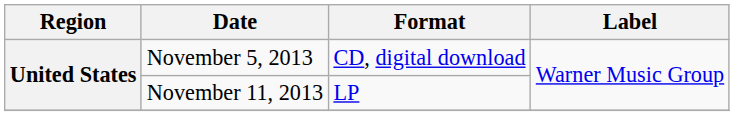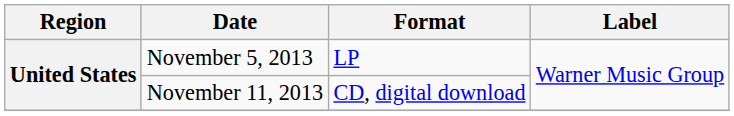November 5, 2013 | Format: CD, digital download -> LP
November 11, 2013 | Format: LP -> CD, digital download
